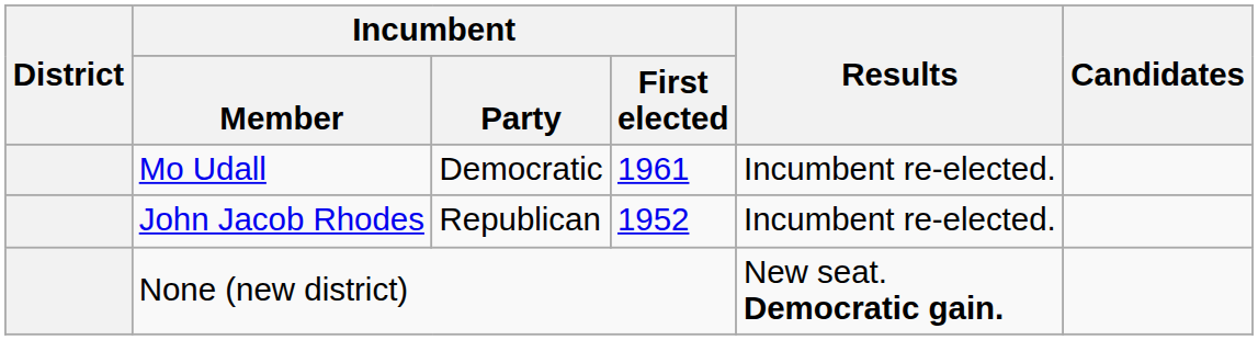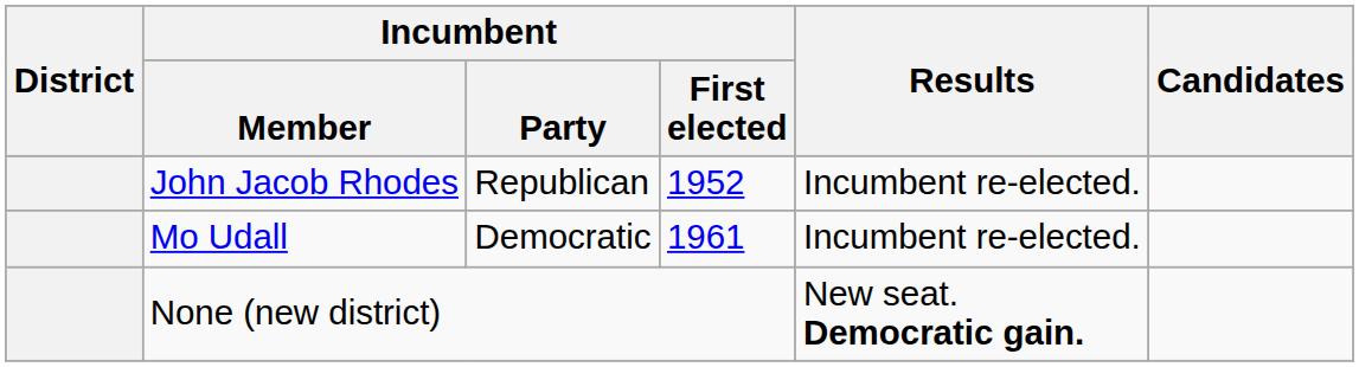rows swapped: John Jacob Rhodes <-> Mo Udall
